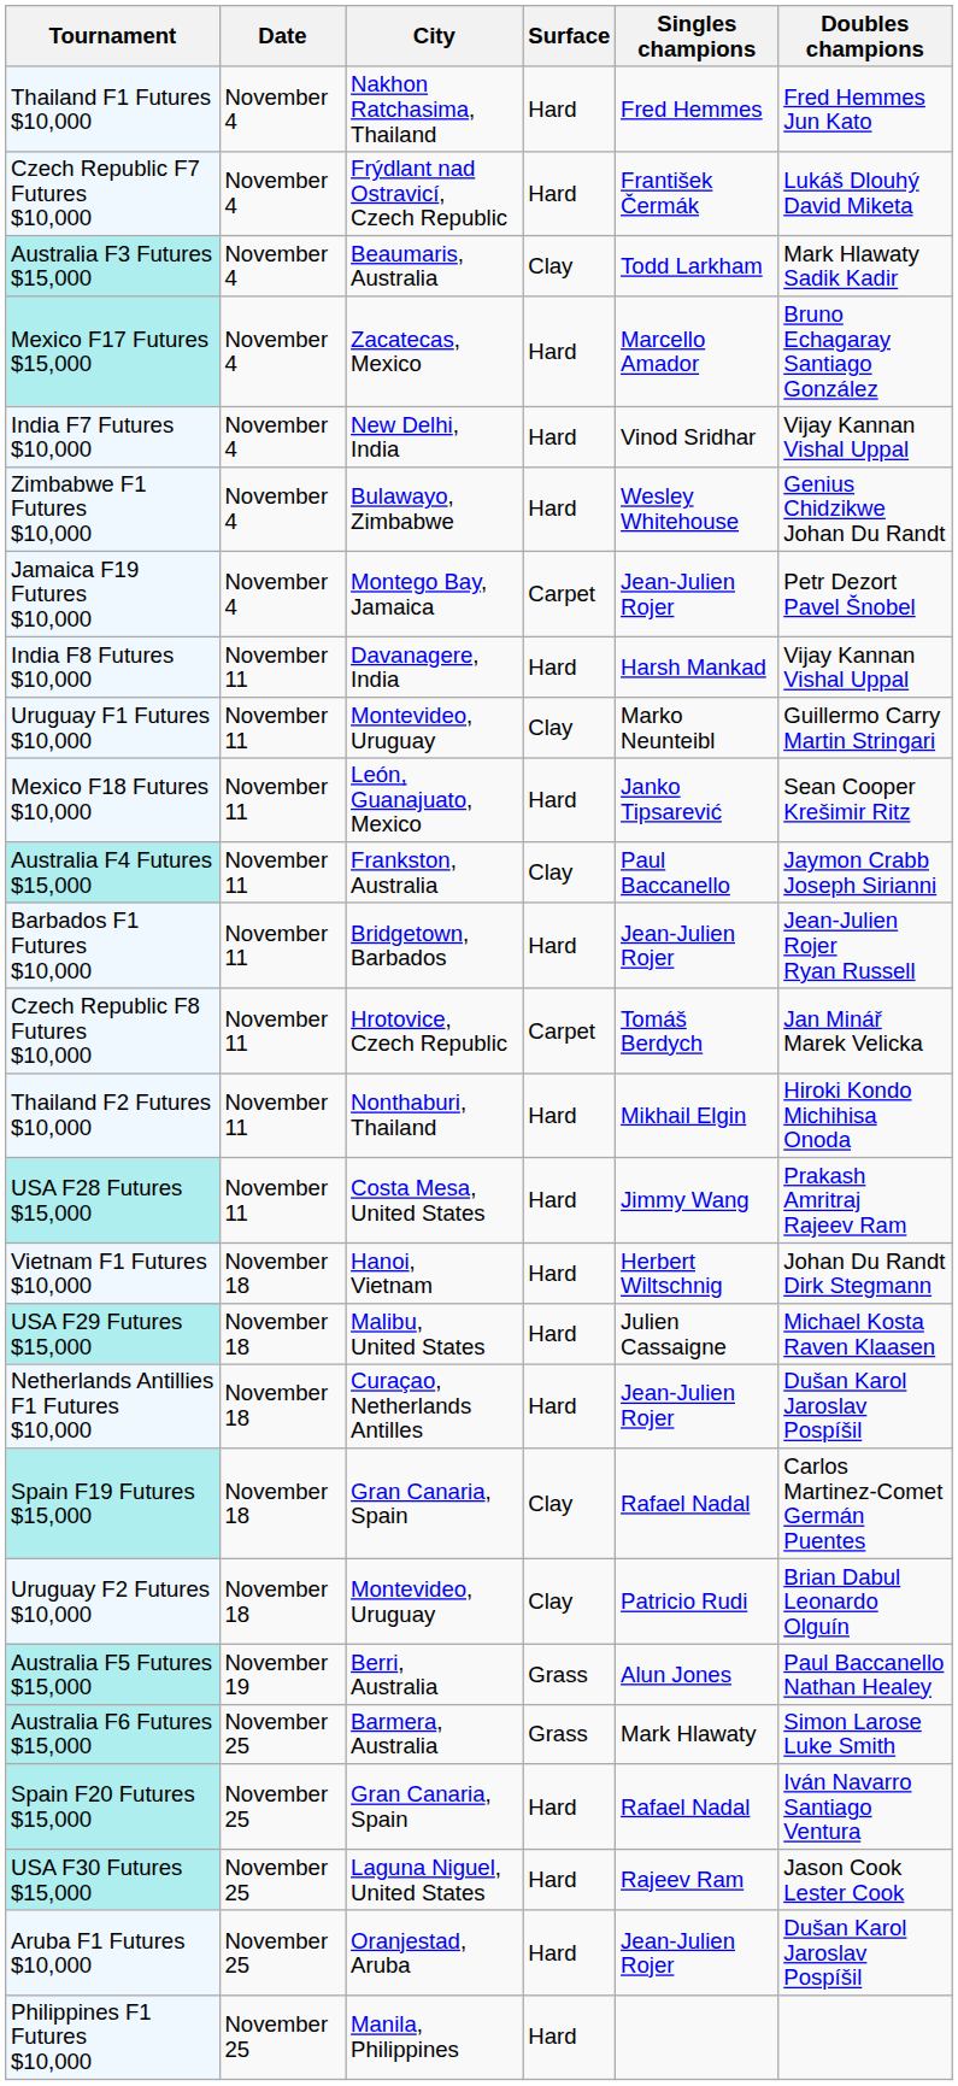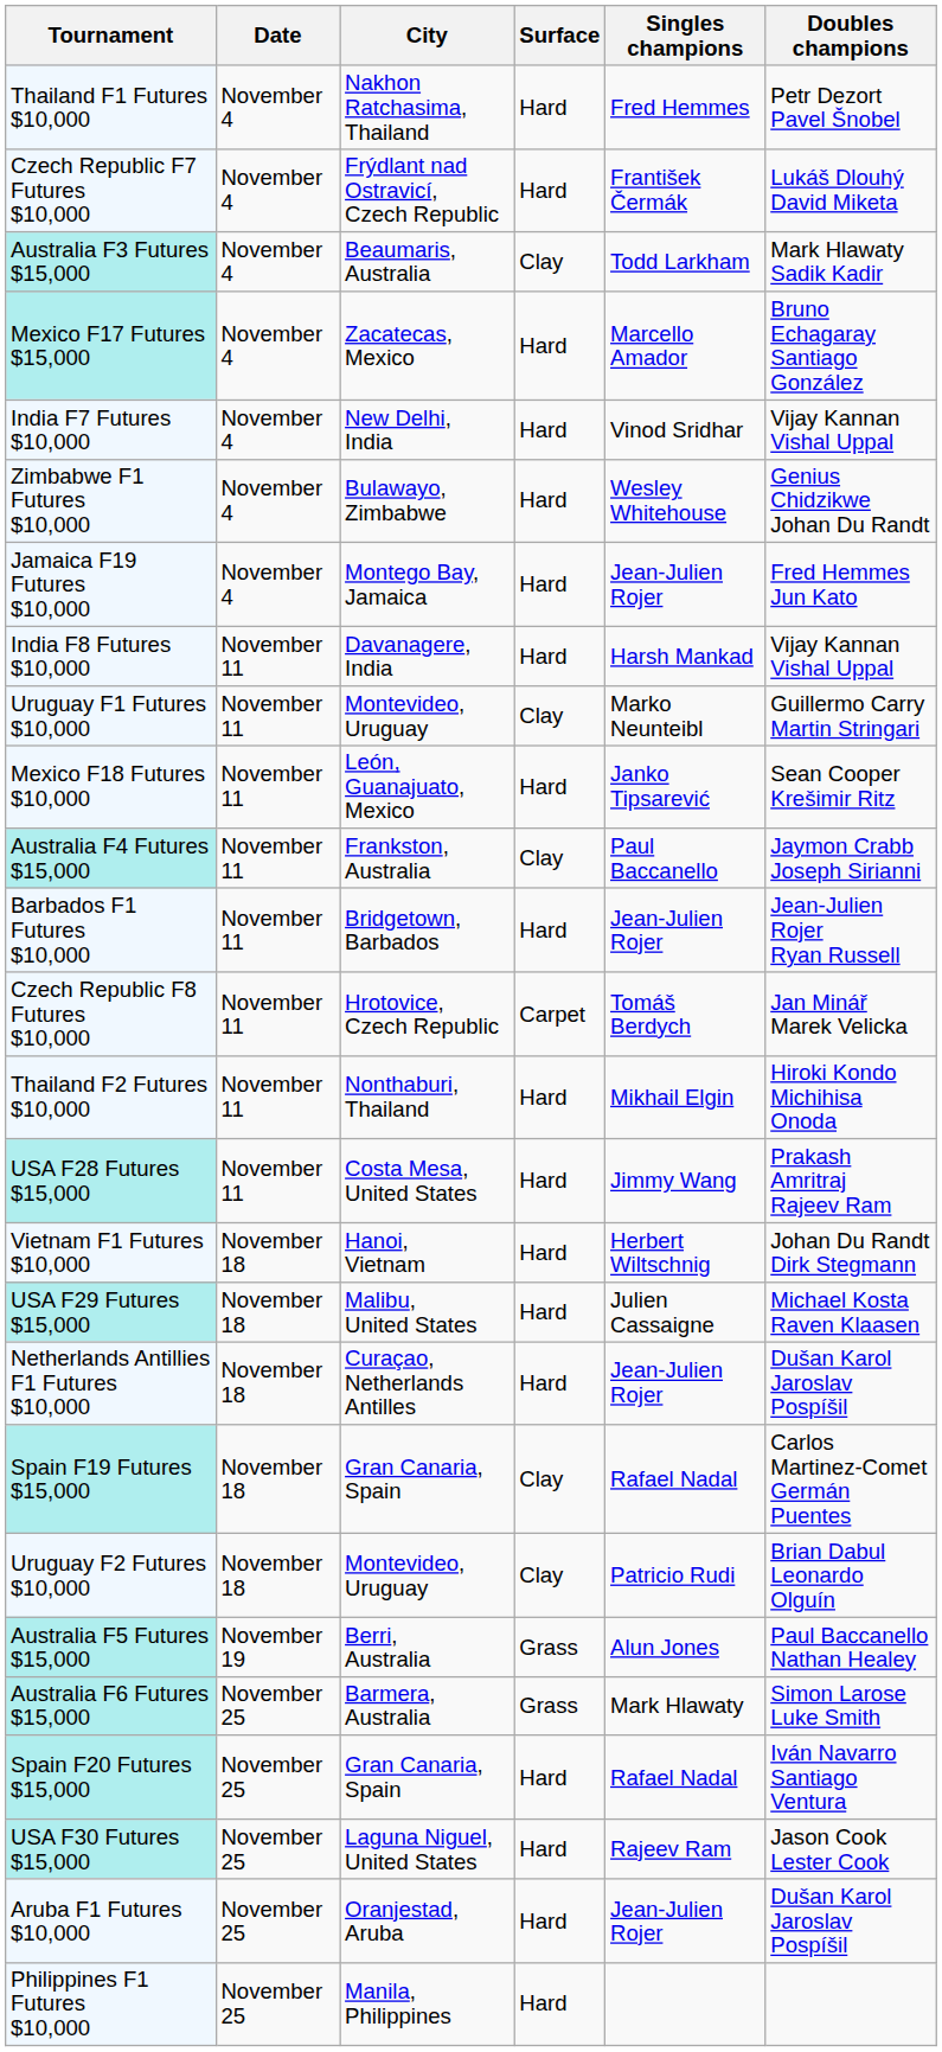Thailand F1 Futures $10,000 | Doubles champions: Fred Hemmes Jun Kato -> Petr Dezort Pavel Šnobel
Jamaica F19 Futures $10,000 | Surface: Carpet -> Hard
Jamaica F19 Futures $10,000 | Doubles champions: Petr Dezort Pavel Šnobel -> Fred Hemmes Jun Kato
